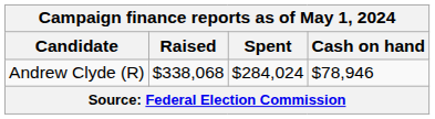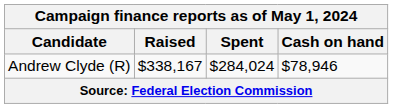Andrew Clyde (R) | Raised: $338,068 -> $338,167
